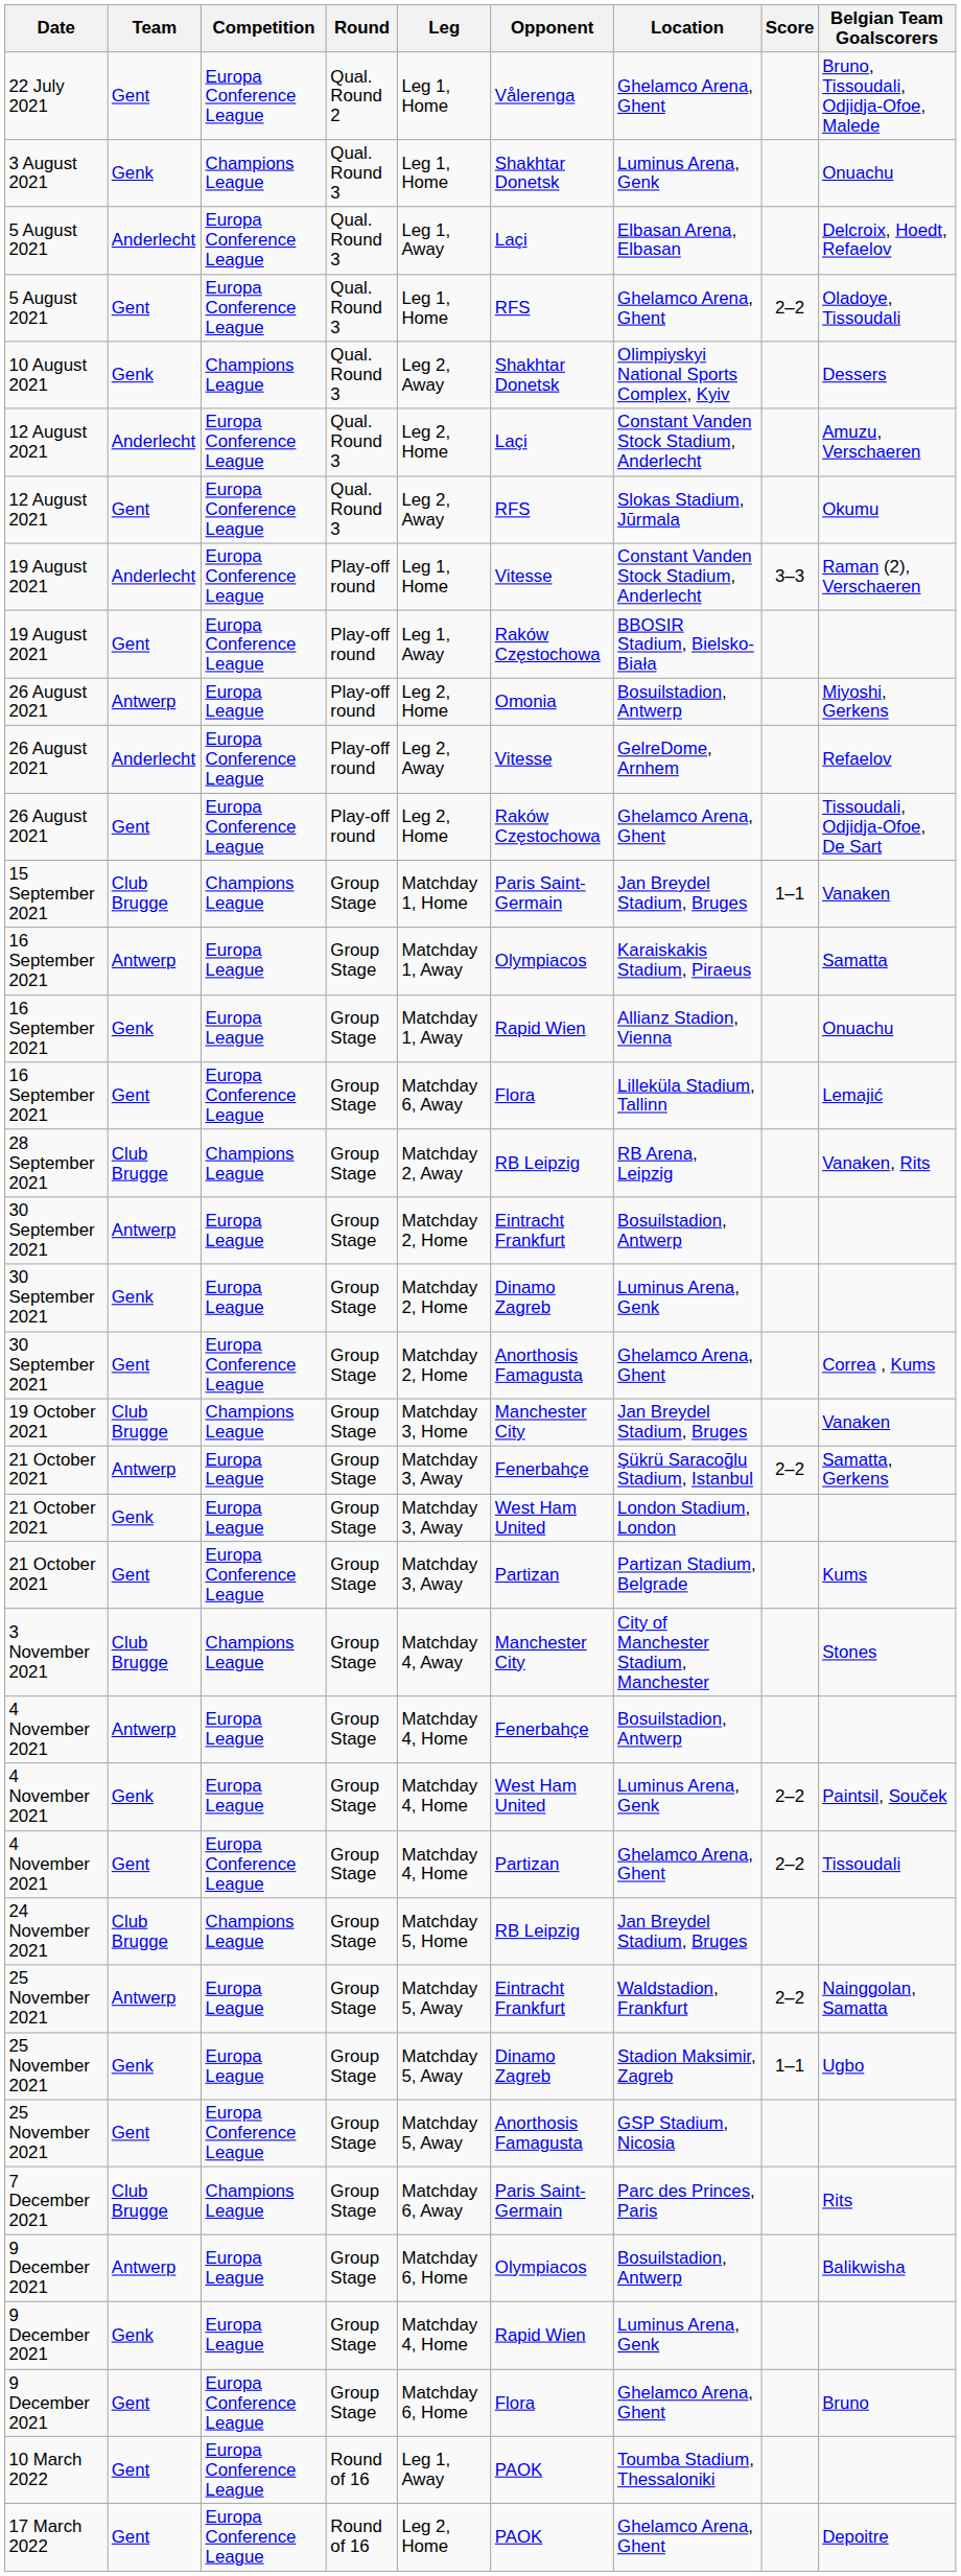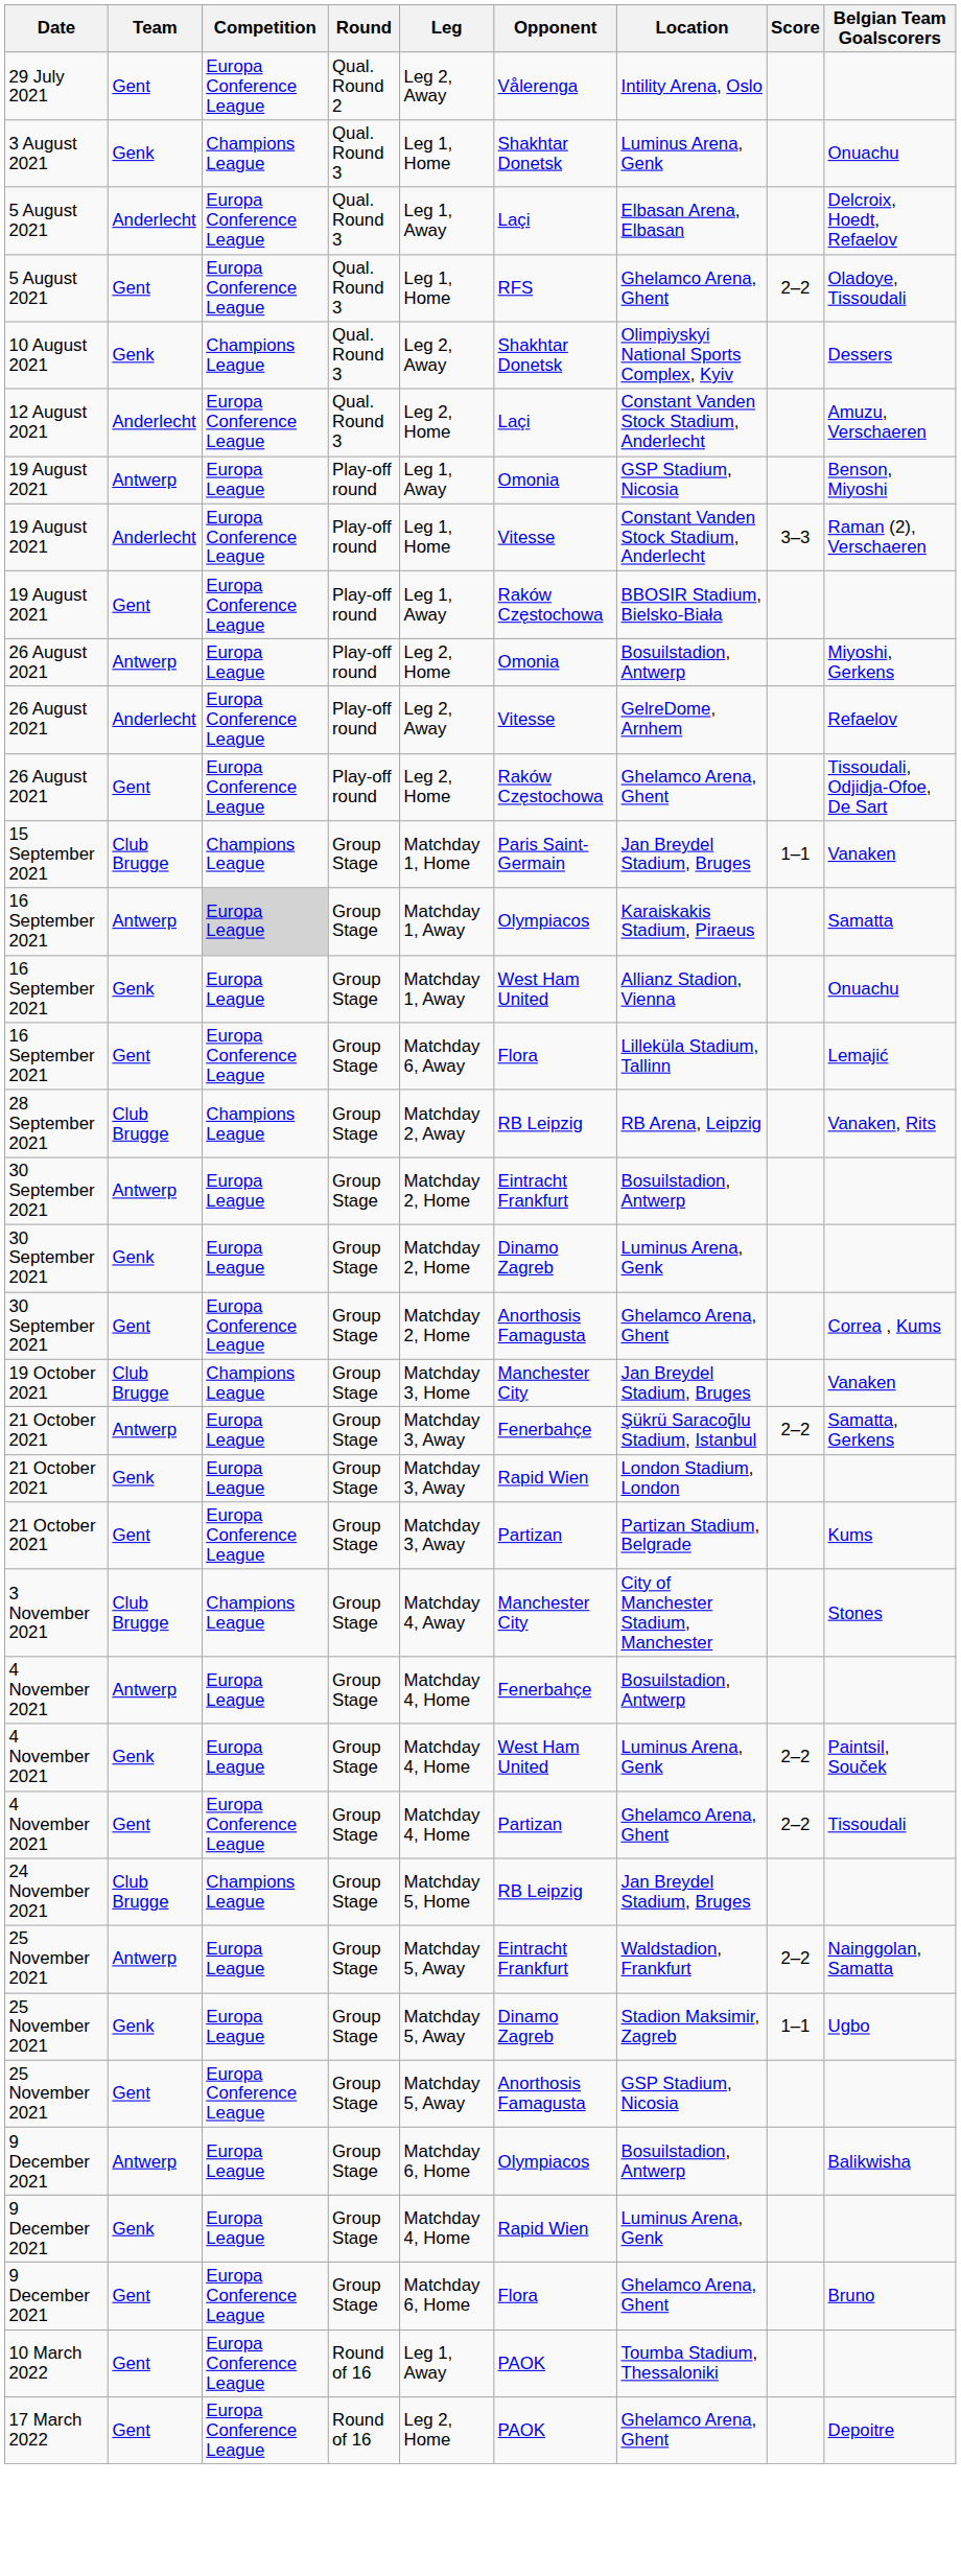- row: 22 July 2021 | Gent | Europa Conference League | Qual. Round 2 | Leg 1, Home | Vålerenga | Ghelamco Arena, Ghent | Bruno, Tissoudali, Odjidja-Ofoe, Malede
+ row: 29 July 2021 | Gent | Europa Conference League | Qual. Round 2 | Leg 2, Away | Vålerenga | Intility Arena, Oslo
- row: 12 August 2021 | Gent | Europa Conference League | Qual. Round 3 | Leg 2, Away | RFS | Slokas Stadium, Jūrmala | Okumu
+ row: 19 August 2021 | Antwerp | Europa League | Play-off round | Leg 1, Away | Omonia | GSP Stadium, Nicosia | Benson, Miyoshi
16 September 2021 / Antwerp | Competition: no background -> lightgrey background
16 September 2021 / Genk | Opponent: Rapid Wien -> West Ham United
21 October 2021 / Genk | Opponent: West Ham United -> Rapid Wien
- row: 7 December 2021 | Club Brugge | Champions League | Group Stage | Matchday 6, Away | Paris Saint-Germain | Parc des Princes, Paris | Rits
